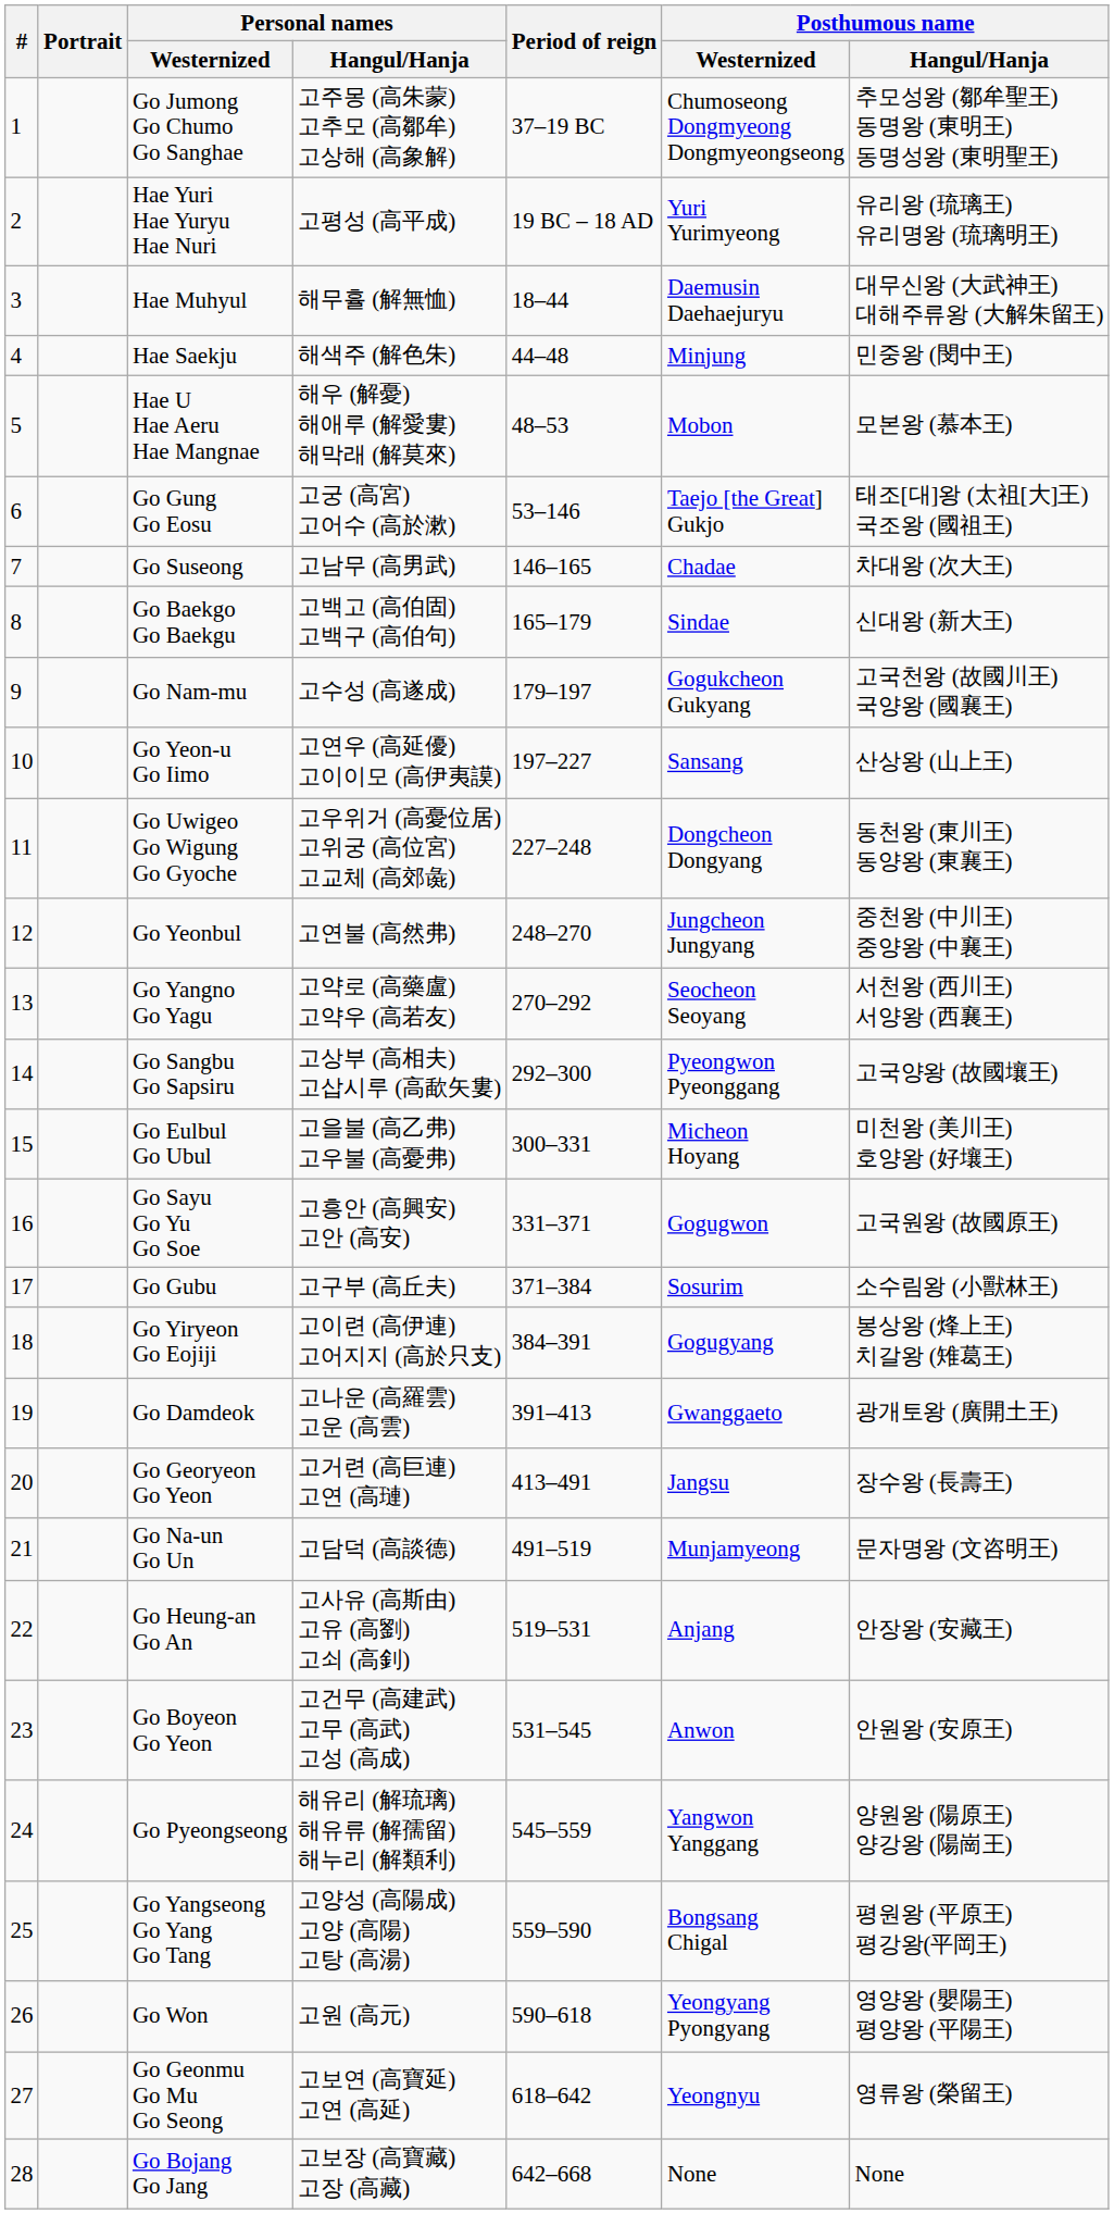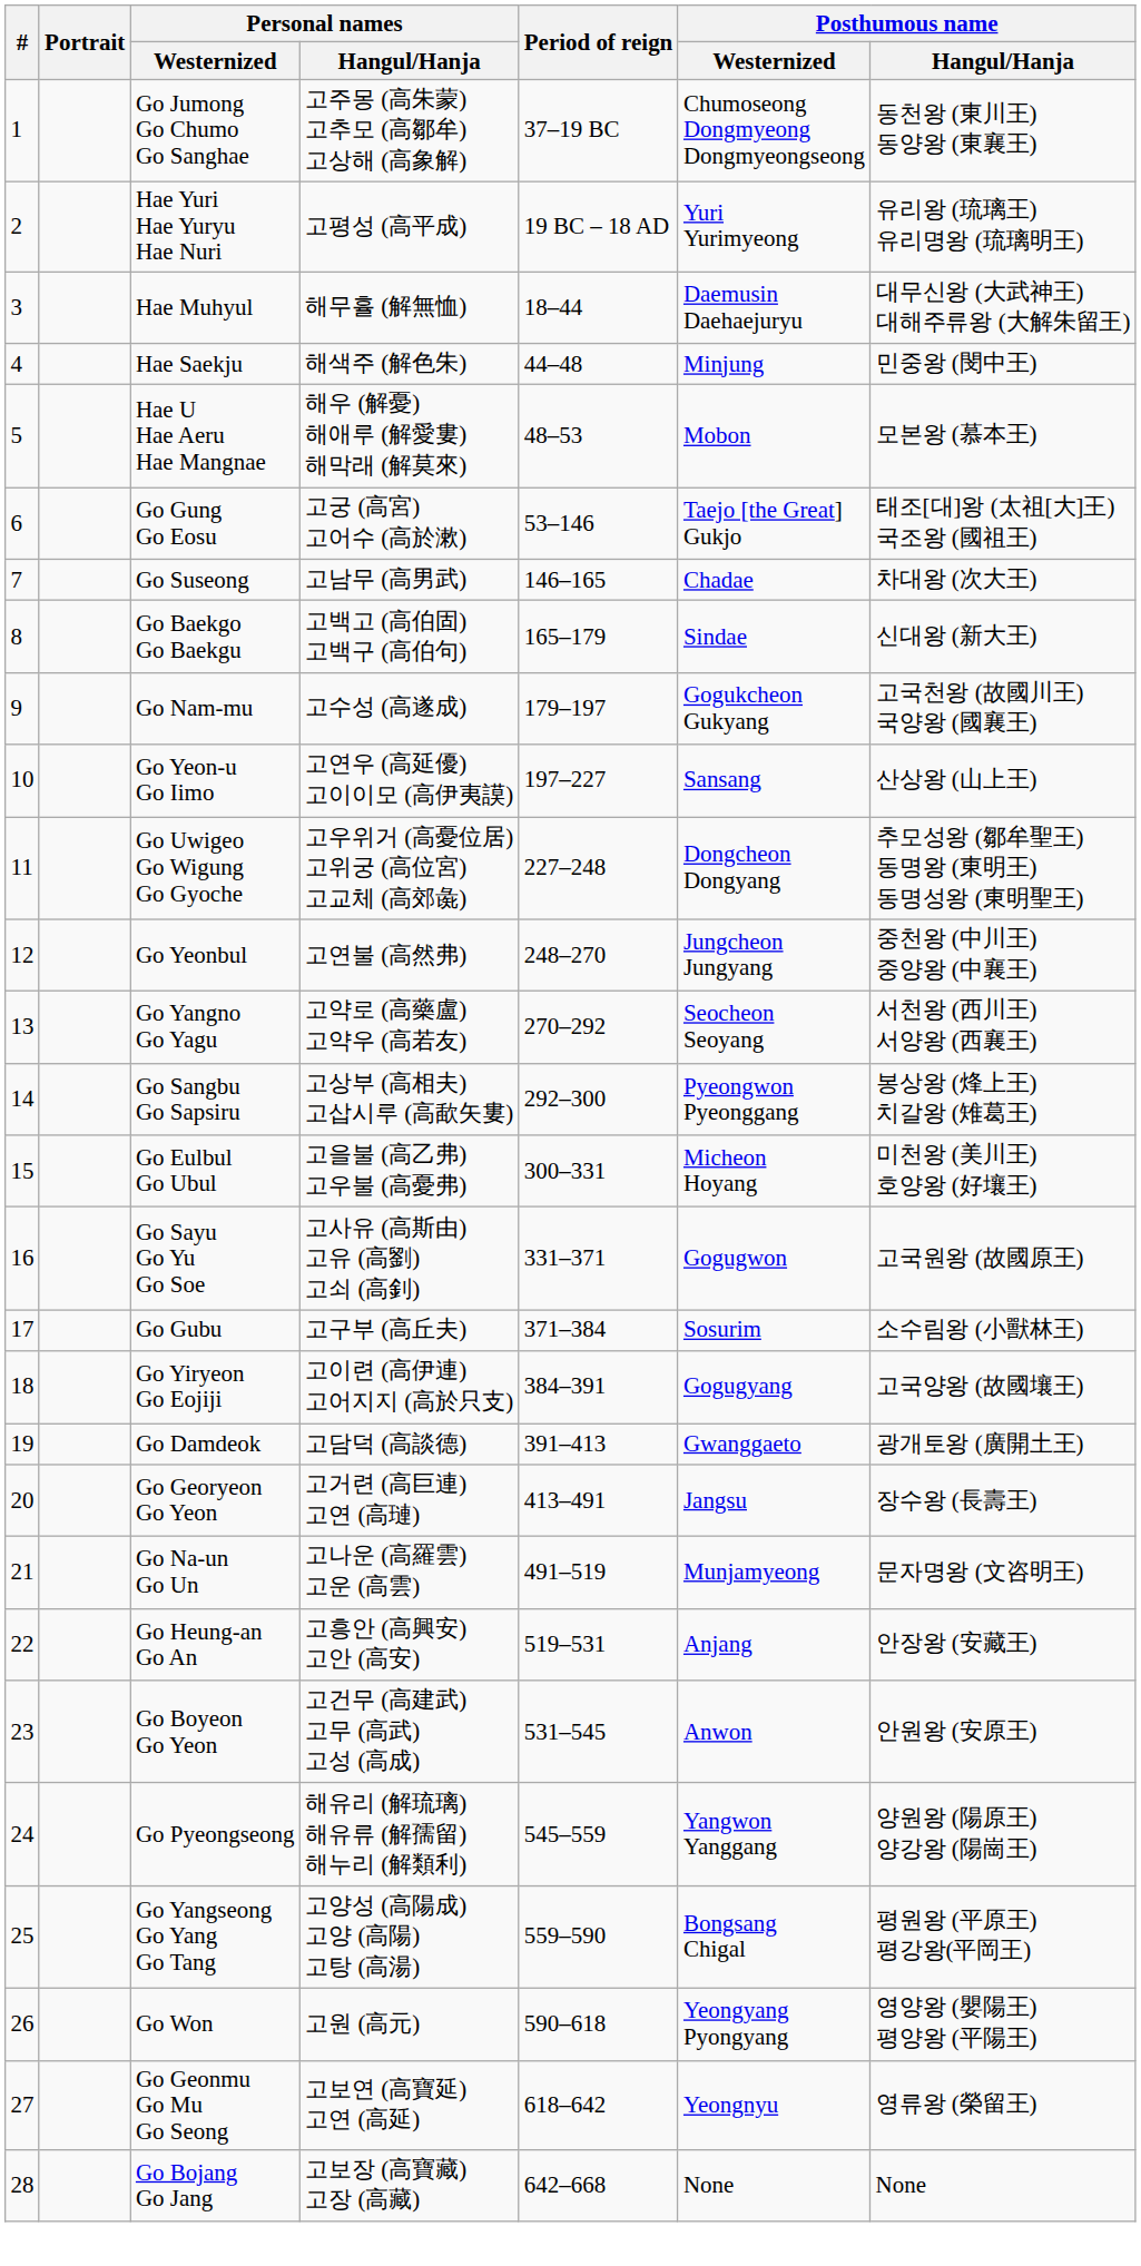Go Jumong Go Chumo Go Sanghae | Posthumous name / Hangul/Hanja: 추모성왕 (鄒牟聖王) 동명왕 (東明王) 동명성왕 (東明聖王) -> 동천왕 (東川王) 동양왕 (東襄王)
Go Uwigeo Go Wigung Go Gyoche | Posthumous name / Hangul/Hanja: 동천왕 (東川王) 동양왕 (東襄王) -> 추모성왕 (鄒牟聖王) 동명왕 (東明王) 동명성왕 (東明聖王)
Go Sangbu Go Sapsiru | Posthumous name / Hangul/Hanja: 고국양왕 (故國壤王) -> 봉상왕 (烽上王) 치갈왕 (雉葛王)
Go Sayu Go Yu Go Soe | Personal names / Hangul/Hanja: 고흥안 (高興安) 고안 (高安) -> 고사유 (高斯由) 고유 (高劉) 고쇠 (高釗)
Go Yiryeon Go Eojiji | Posthumous name / Hangul/Hanja: 봉상왕 (烽上王) 치갈왕 (雉葛王) -> 고국양왕 (故國壤王)
Go Damdeok | Personal names / Hangul/Hanja: 고나운 (高羅雲) 고운 (高雲) -> 고담덕 (高談德)
Go Na-un Go Un | Personal names / Hangul/Hanja: 고담덕 (高談德) -> 고나운 (高羅雲) 고운 (高雲)
Go Heung-an Go An | Personal names / Hangul/Hanja: 고사유 (高斯由) 고유 (高劉) 고쇠 (高釗) -> 고흥안 (高興安) 고안 (高安)
